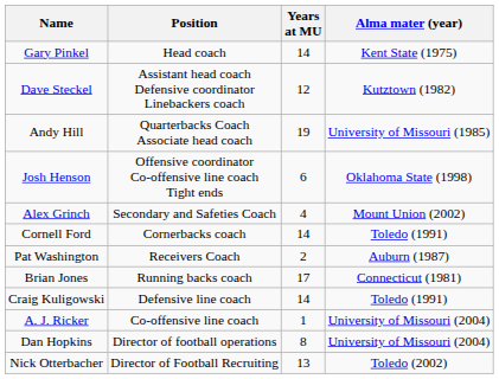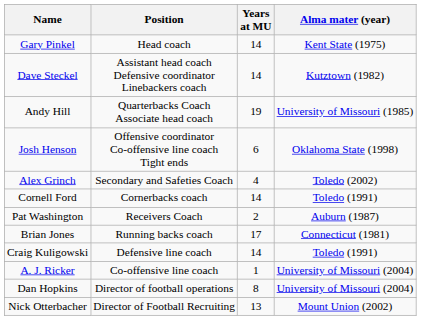Dave Steckel | Years at MU: 12 -> 14
Alex Grinch | Alma mater (year): Mount Union (2002) -> Toledo (2002)
Nick Otterbacher | Alma mater (year): Toledo (2002) -> Mount Union (2002)
